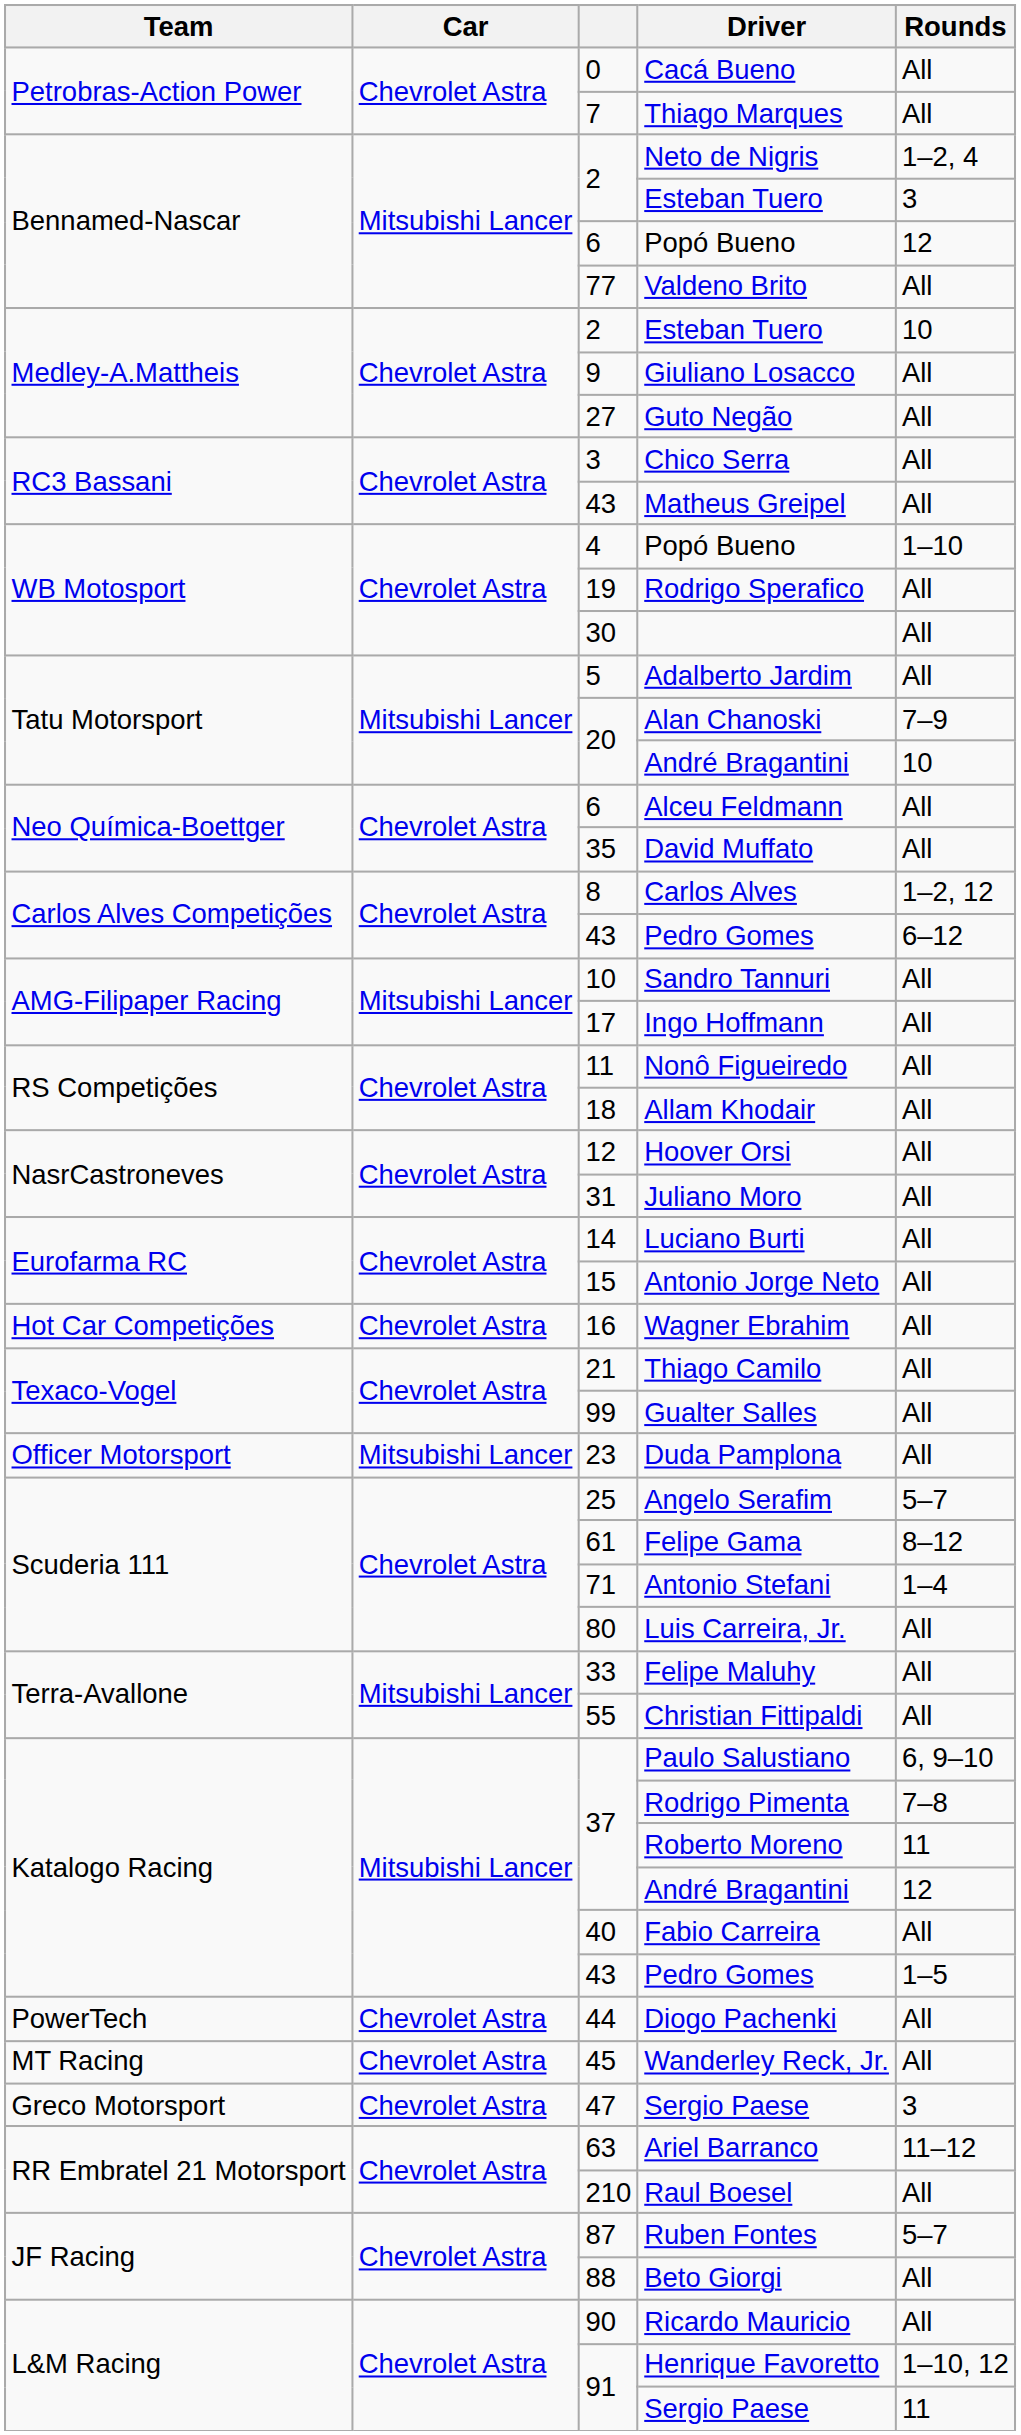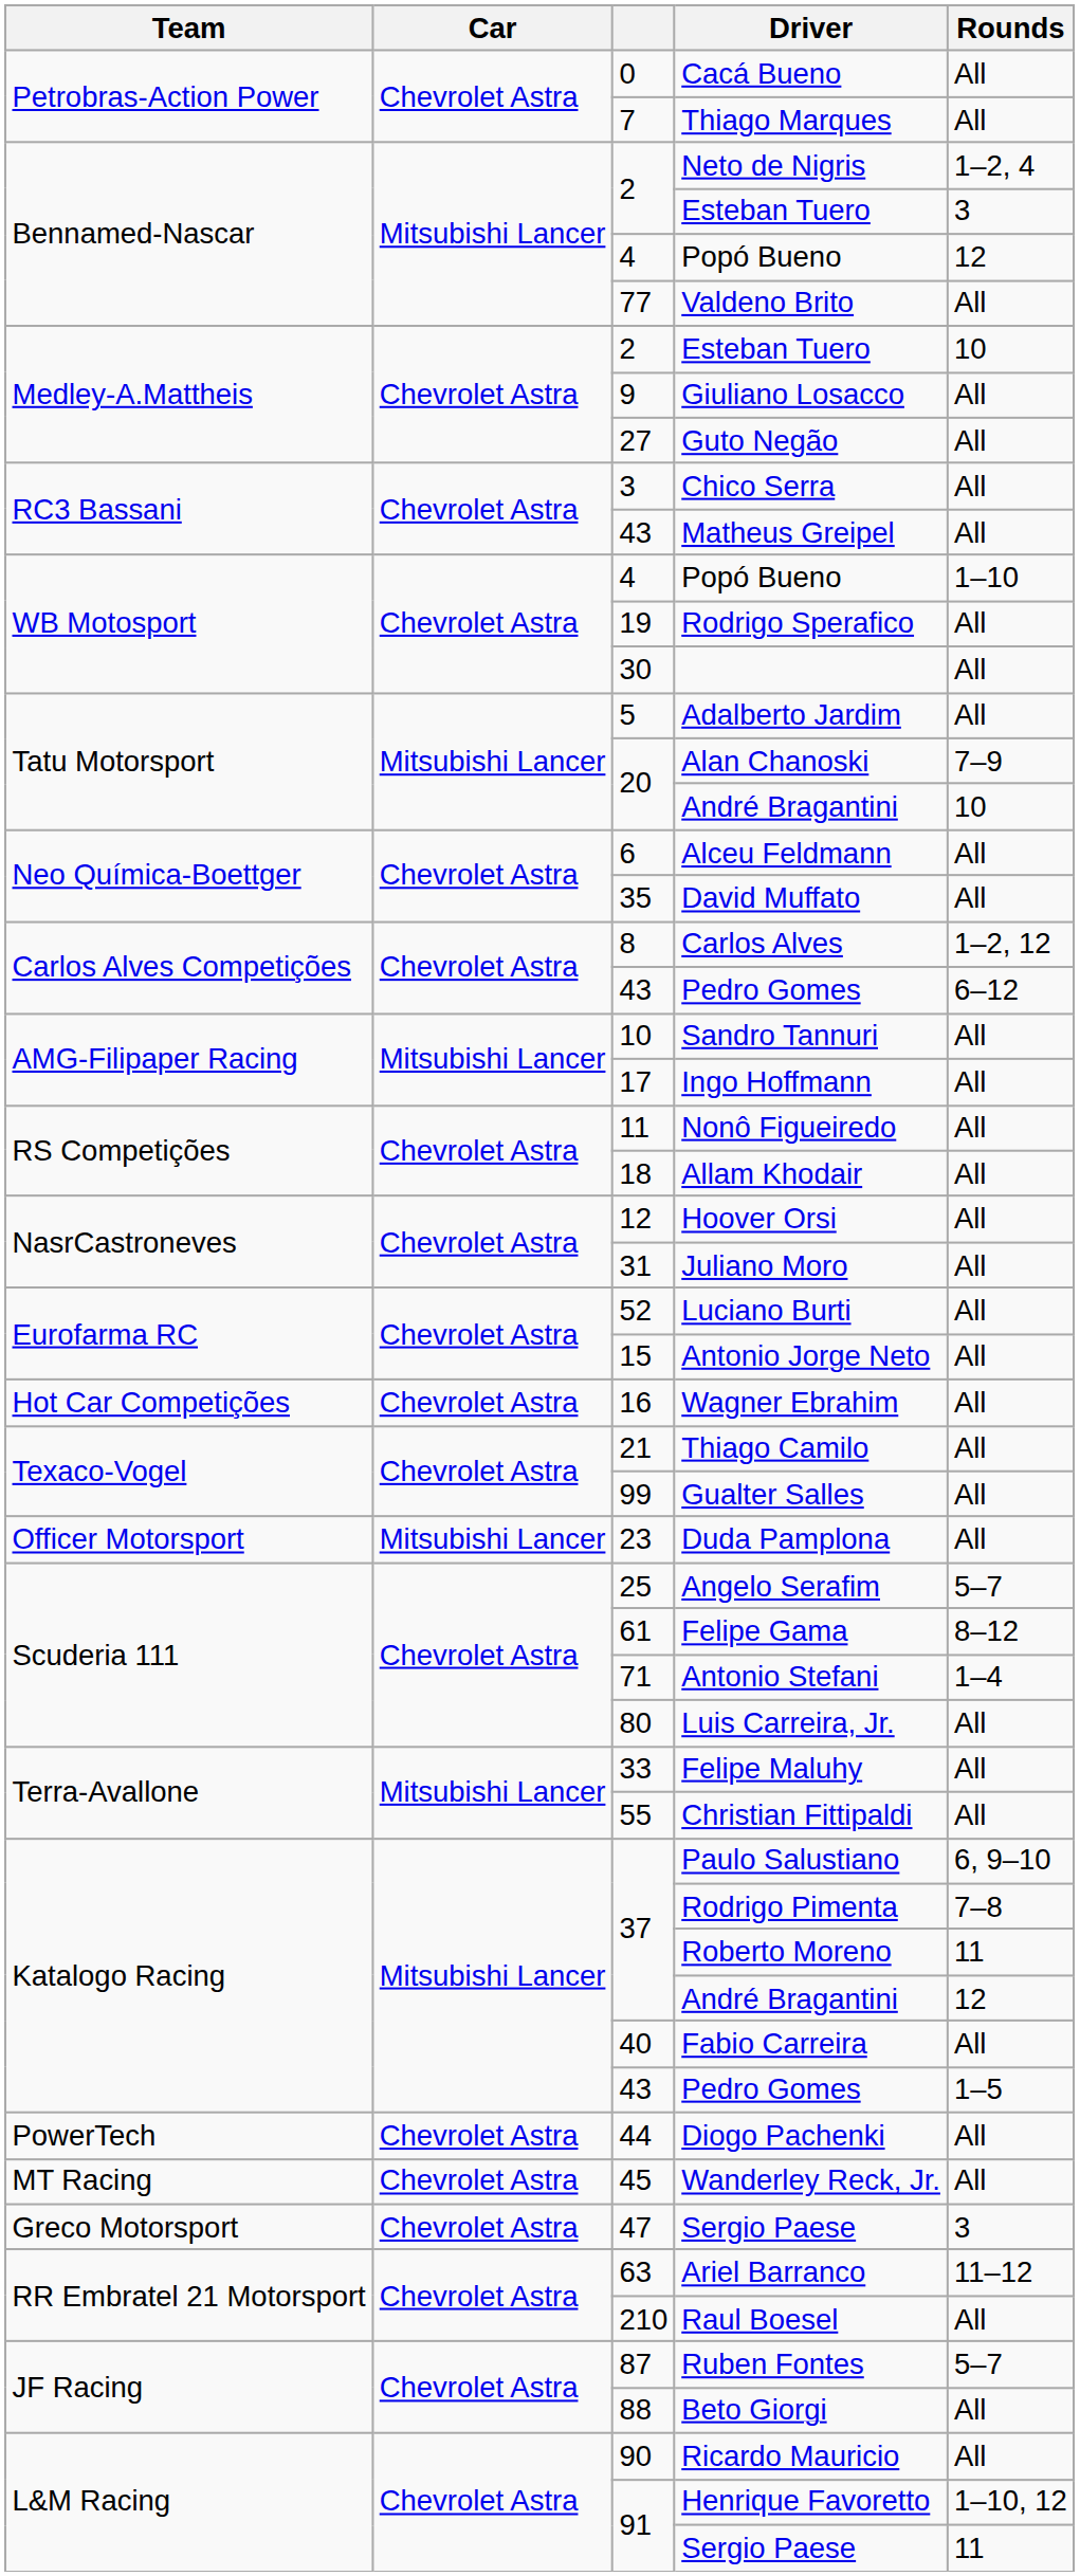Bennamed-Nascar / Popó Bueno | column 3: 6 -> 4
Luciano Burti | column 3: 14 -> 52
